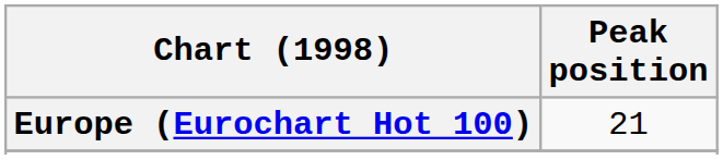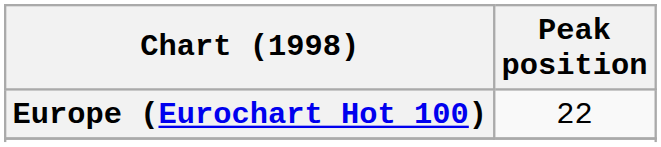Europe (Eurochart Hot 100) | Peak position: 21 -> 22
